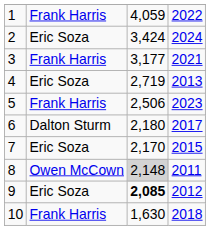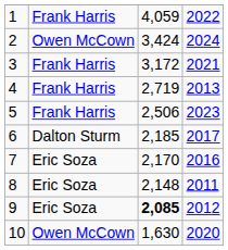2 | column 2: Eric Soza -> Owen McCown
3 | column 3: 3,177 -> 3,172
4 | column 2: Eric Soza -> Frank Harris
6 | column 3: 2,180 -> 2,185
7 | column 4: 2015 -> 2016
8 | column 2: Owen McCown -> Eric Soza
8 | column 3: lightgrey background -> no background
10 | column 2: Frank Harris -> Owen McCown
10 | column 4: 2018 -> 2020
